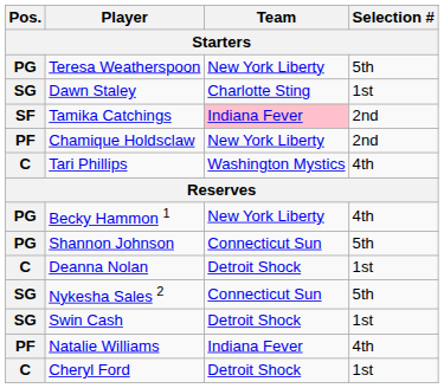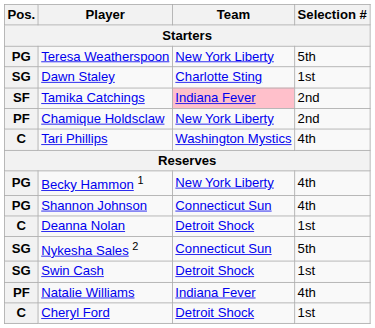Shannon Johnson | Selection #: 5th -> 4th
